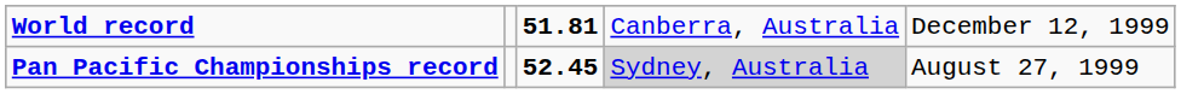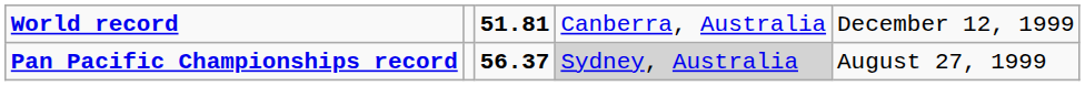Pan Pacific Championships record | column 3: 52.45 -> 56.37
